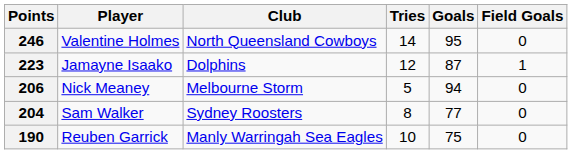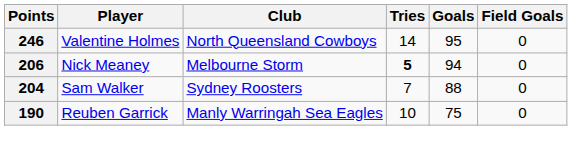- row: 223 | Jamayne Isaako | Dolphins | 12 | 87 | 1
206 | Tries: normal -> bold
204 | Tries: 8 -> 7
204 | Goals: 77 -> 88
